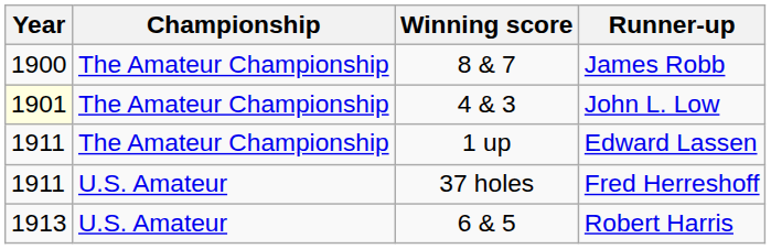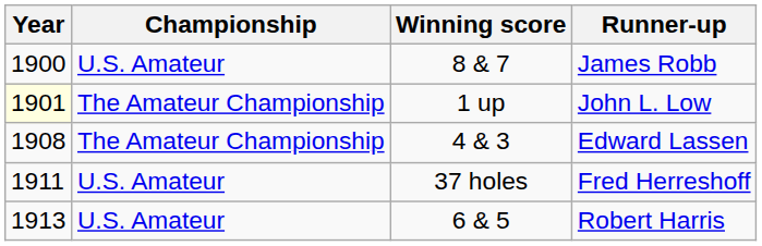James Robb | Championship: The Amateur Championship -> U.S. Amateur
John L. Low | Winning score: 4 & 3 -> 1 up
Edward Lassen | Year: 1911 -> 1908
Edward Lassen | Winning score: 1 up -> 4 & 3
